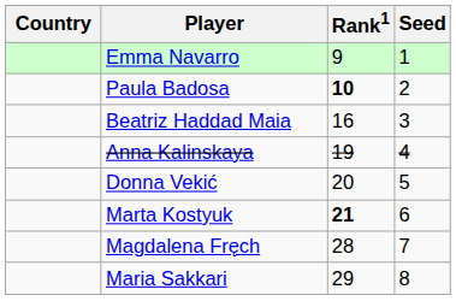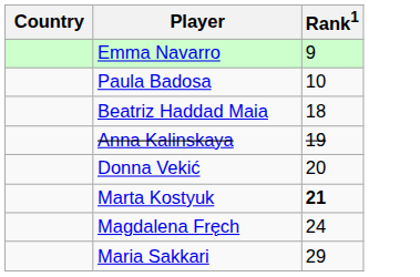- column: Seed | 1 | 2 | 3 | 4 | 5 | 6 | 7 | 8
Paula Badosa | Rank1: bold -> normal
Beatriz Haddad Maia | Rank1: 16 -> 18
Magdalena Fręch | Rank1: 28 -> 24
